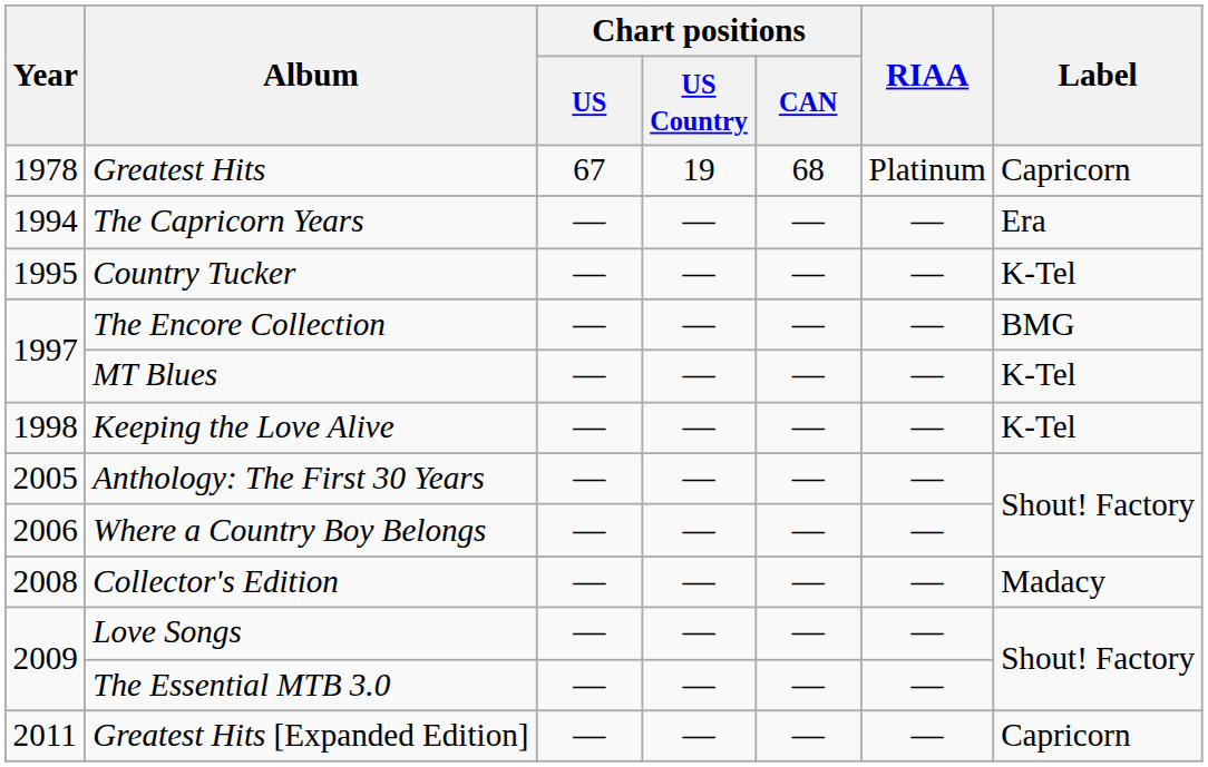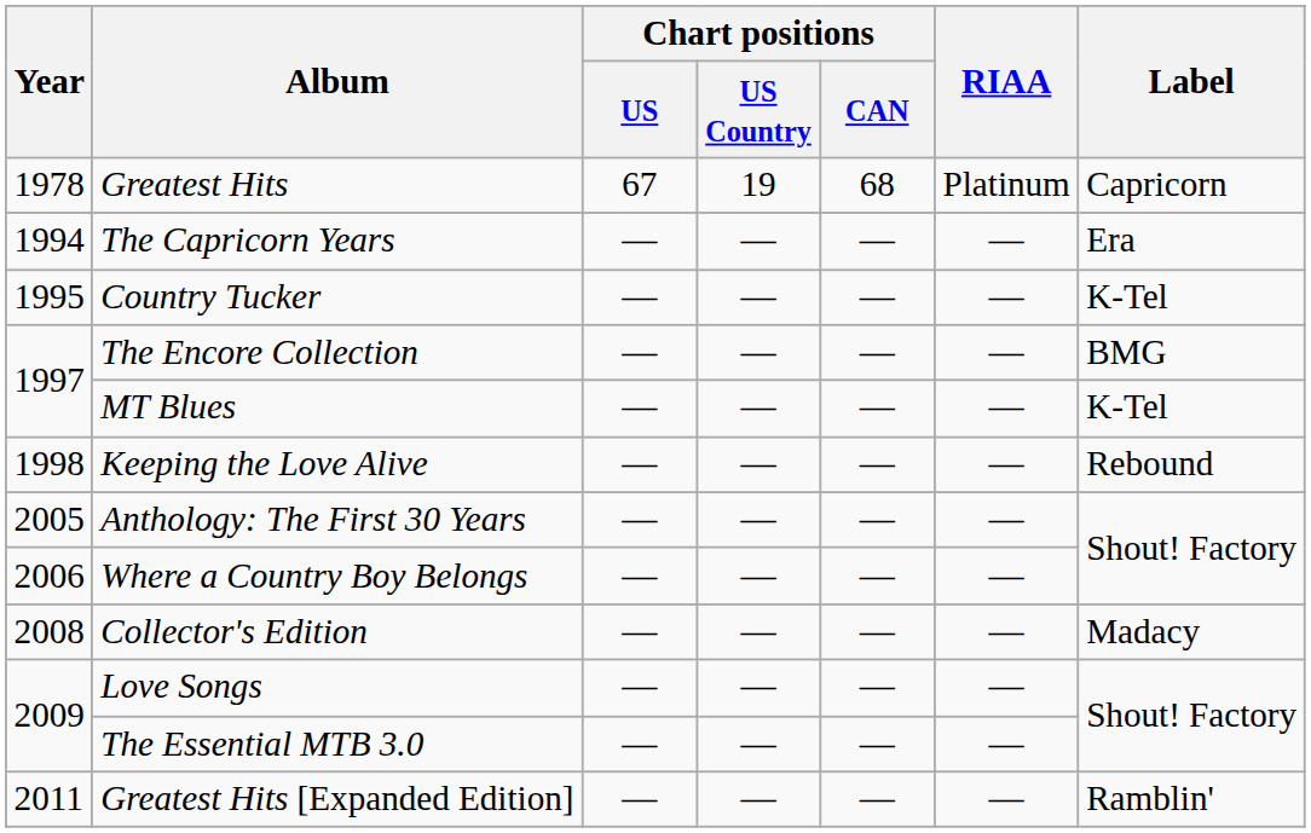Keeping the Love Alive | Label: K-Tel -> Rebound
Greatest Hits [Expanded Edition] | Label: Capricorn -> Ramblin'
